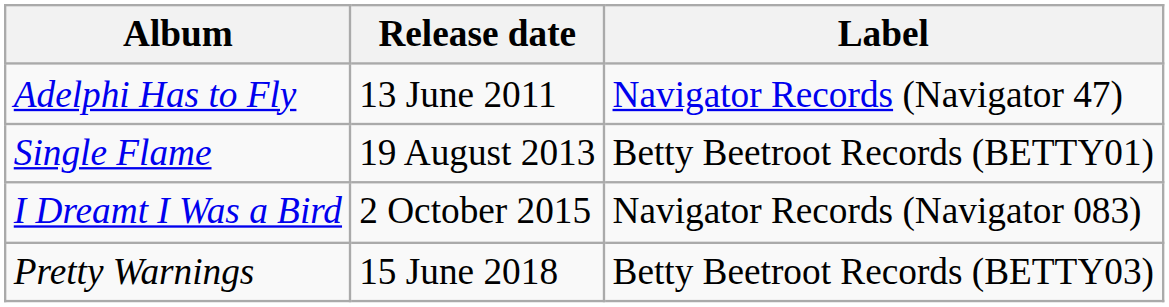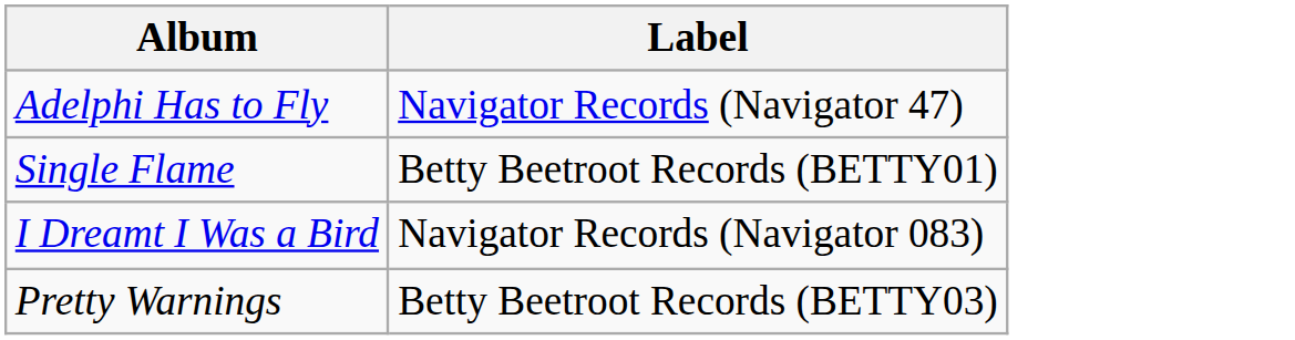- column: Release date | 13 June 2011 | 19 August 2013 | 2 October 2015 | 15 June 2018
